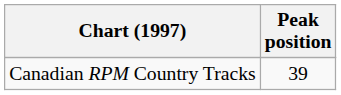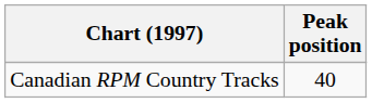Canadian RPM Country Tracks | Peak position: 39 -> 40
